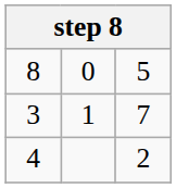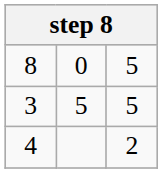3 | column 2: 1 -> 5
3 | column 3: 7 -> 5
